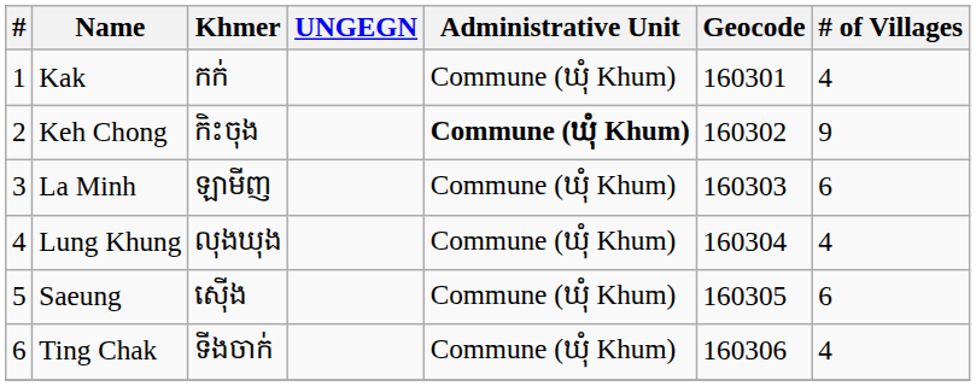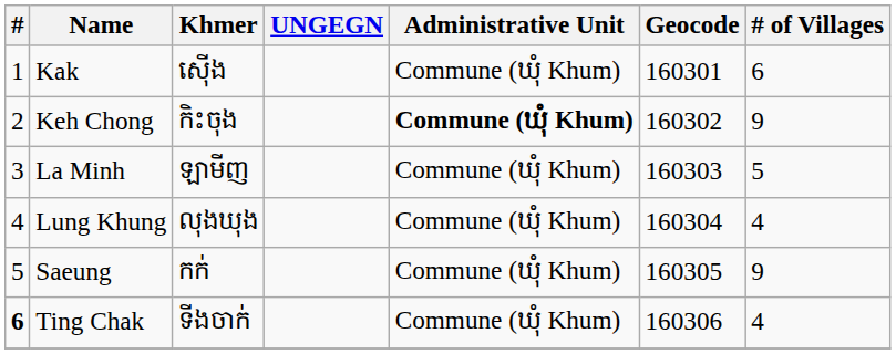Kak | Khmer: កក់ -> ស៊ើង
Kak | # of Villages: 4 -> 6
La Minh | # of Villages: 6 -> 5
Saeung | Khmer: ស៊ើង -> កក់
Saeung | # of Villages: 6 -> 9
Ting Chak | #: normal -> bold
